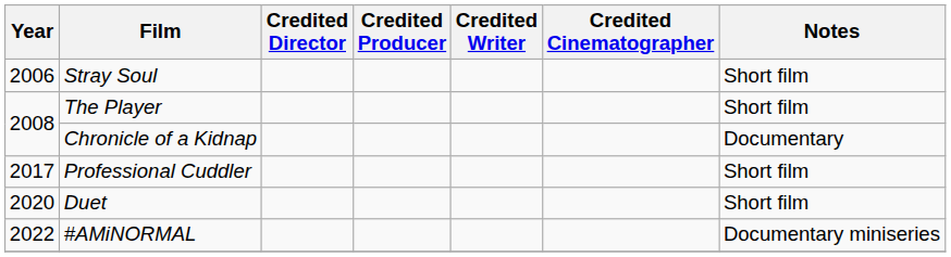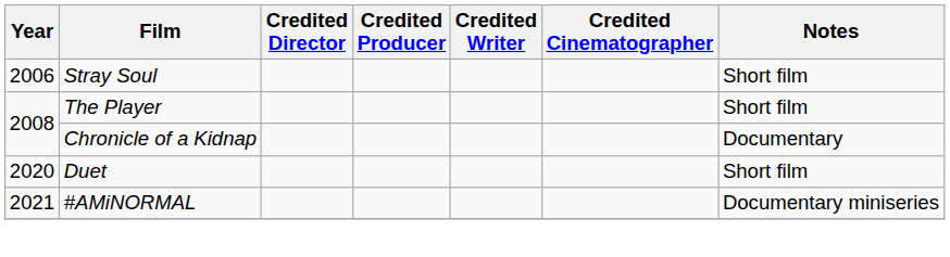- row: 2017 | Professional Cuddler | Short film
#AMiNORMAL | Year: 2022 -> 2021
